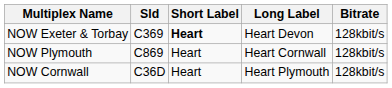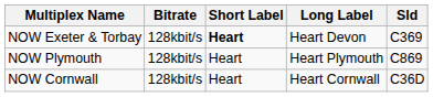columns swapped: Bitrate <-> Sld
NOW Plymouth | Long Label: Heart Cornwall -> Heart Plymouth
NOW Cornwall | Long Label: Heart Plymouth -> Heart Cornwall
